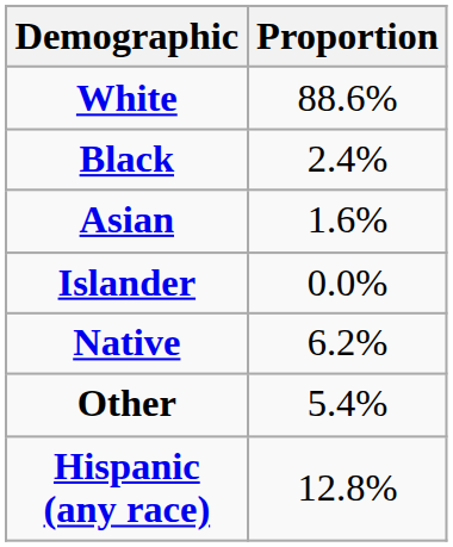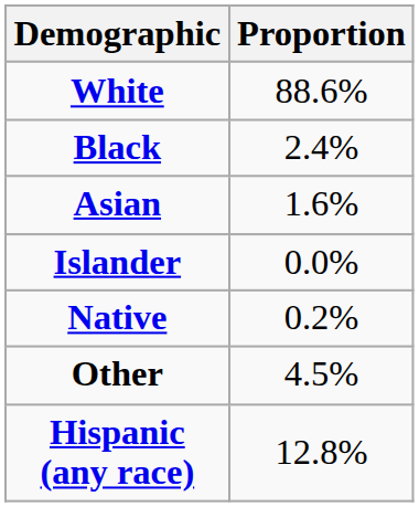Native | Proportion: 6.2% -> 0.2%
Other | Proportion: 5.4% -> 4.5%
